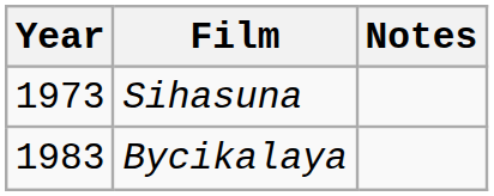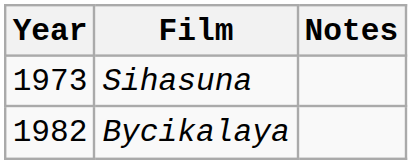Bycikalaya | Year: 1983 -> 1982
